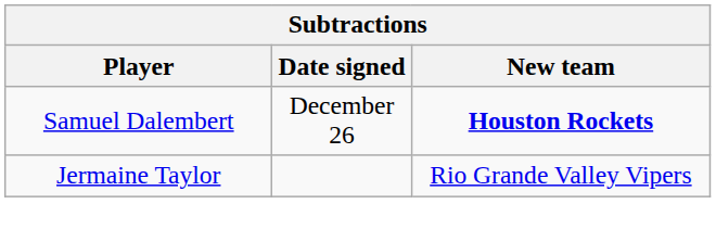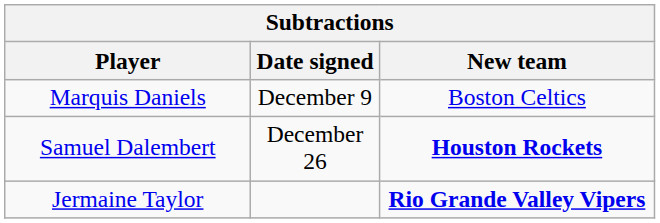+ row: Marquis Daniels | December 9 | Boston Celtics
Jermaine Taylor | New team: normal -> bold
